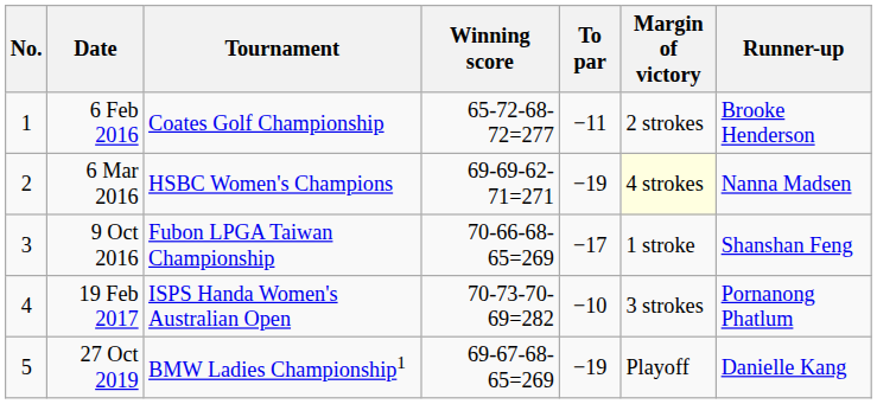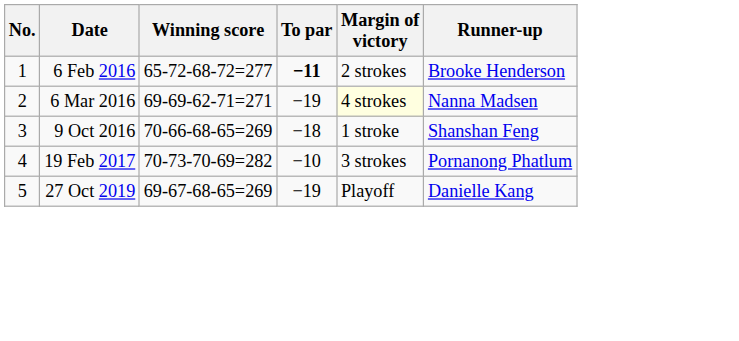- column: Tournament | Coates Golf Championship | HSBC Women's Champions | Fubon LPGA Taiwan Championship | ISPS Handa Women's Australian Open | BMW Ladies Championship1
6 Feb 2016 | To par: normal -> bold
9 Oct 2016 | To par: −17 -> −18
